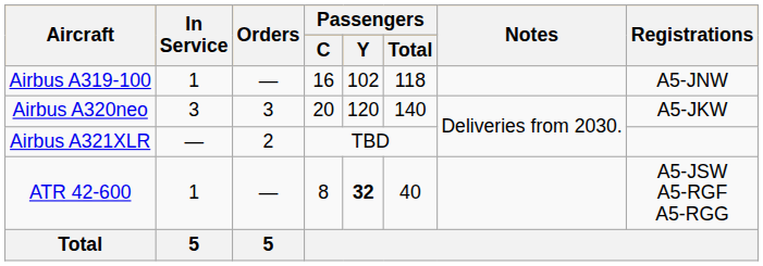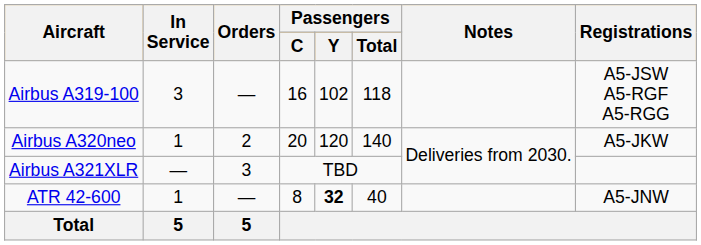Airbus A319-100 | In Service: 1 -> 3
Airbus A319-100 | Registrations: A5-JNW -> A5-JSW A5-RGF A5-RGG
Airbus A320neo | In Service: 3 -> 1
Airbus A320neo | Orders: 3 -> 2
Airbus A321XLR | Orders: 2 -> 3
ATR 42-600 | Registrations: A5-JSW A5-RGF A5-RGG -> A5-JNW
